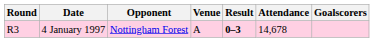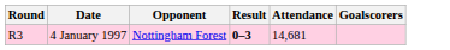- column: Venue | A
4 January 1997 | Attendance: 14,678 -> 14,681
